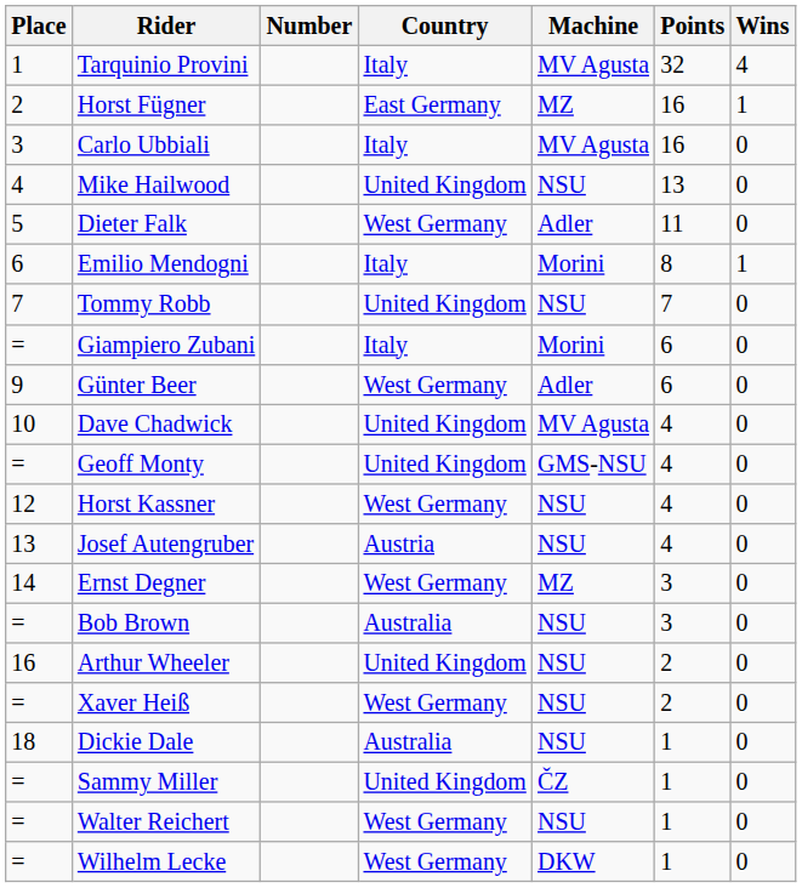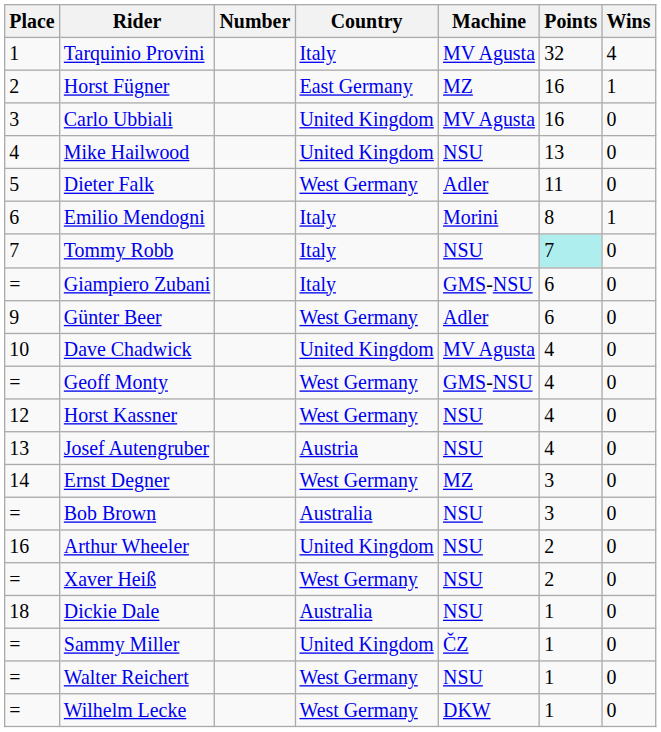Carlo Ubbiali | Country: Italy -> United Kingdom
Tommy Robb | Country: United Kingdom -> Italy
Tommy Robb | Points: no background -> paleturquoise background
Giampiero Zubani | Machine: Morini -> GMS-NSU
Geoff Monty | Country: United Kingdom -> West Germany
